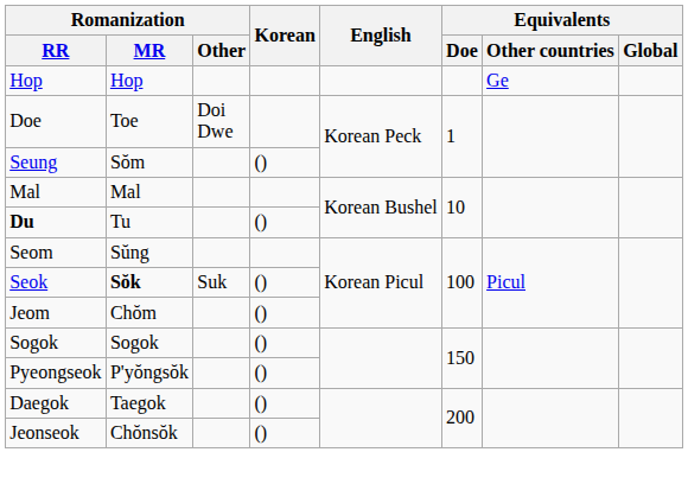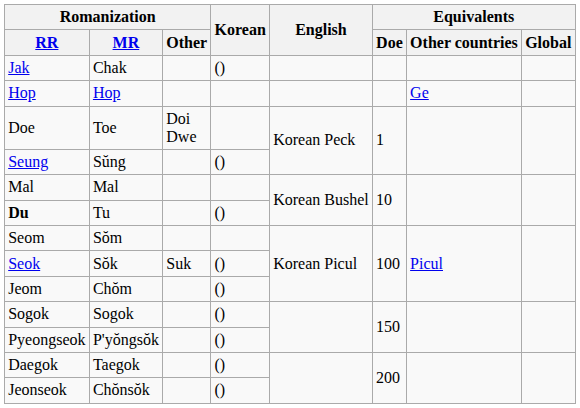+ row: Jak | Chak | ()
Seung | Romanization / MR: Sŏm -> Sŭng
Seom | Romanization / MR: Sŭng -> Sŏm
Seok | Romanization / MR: bold -> normal
